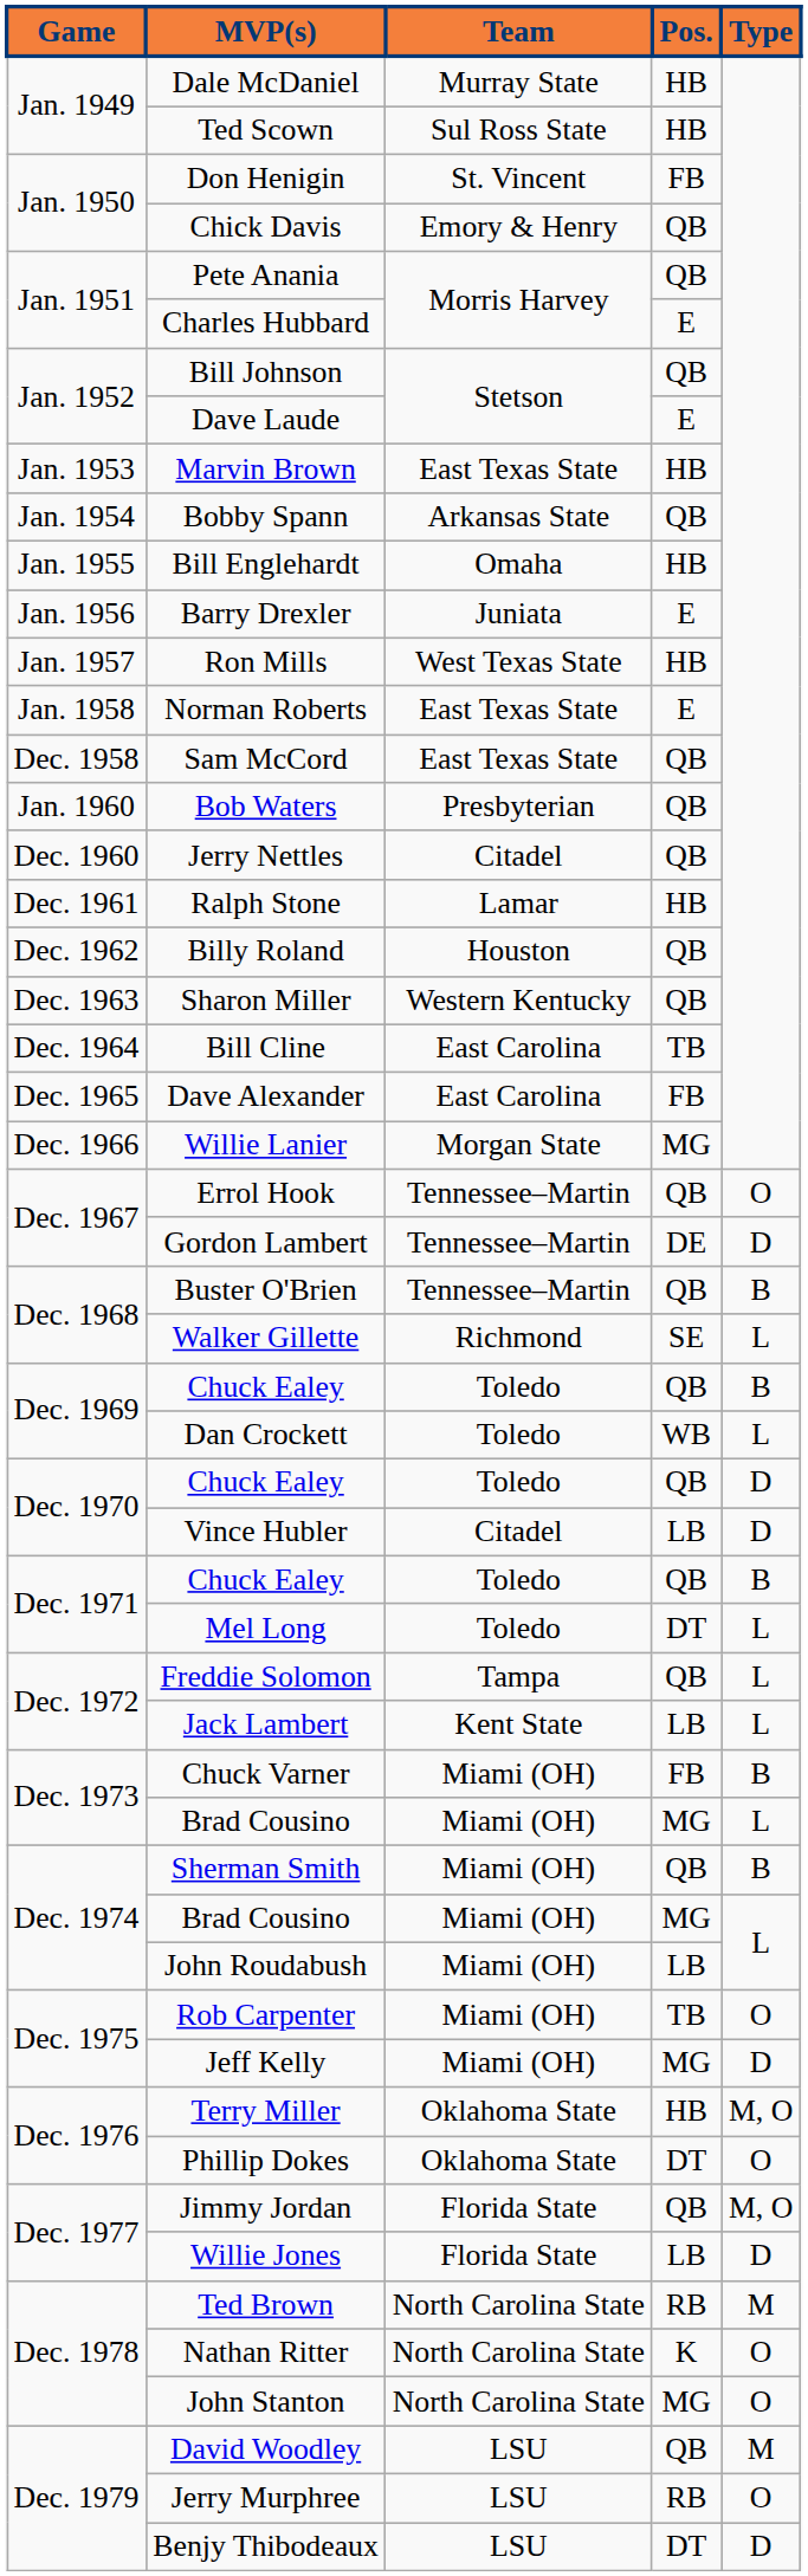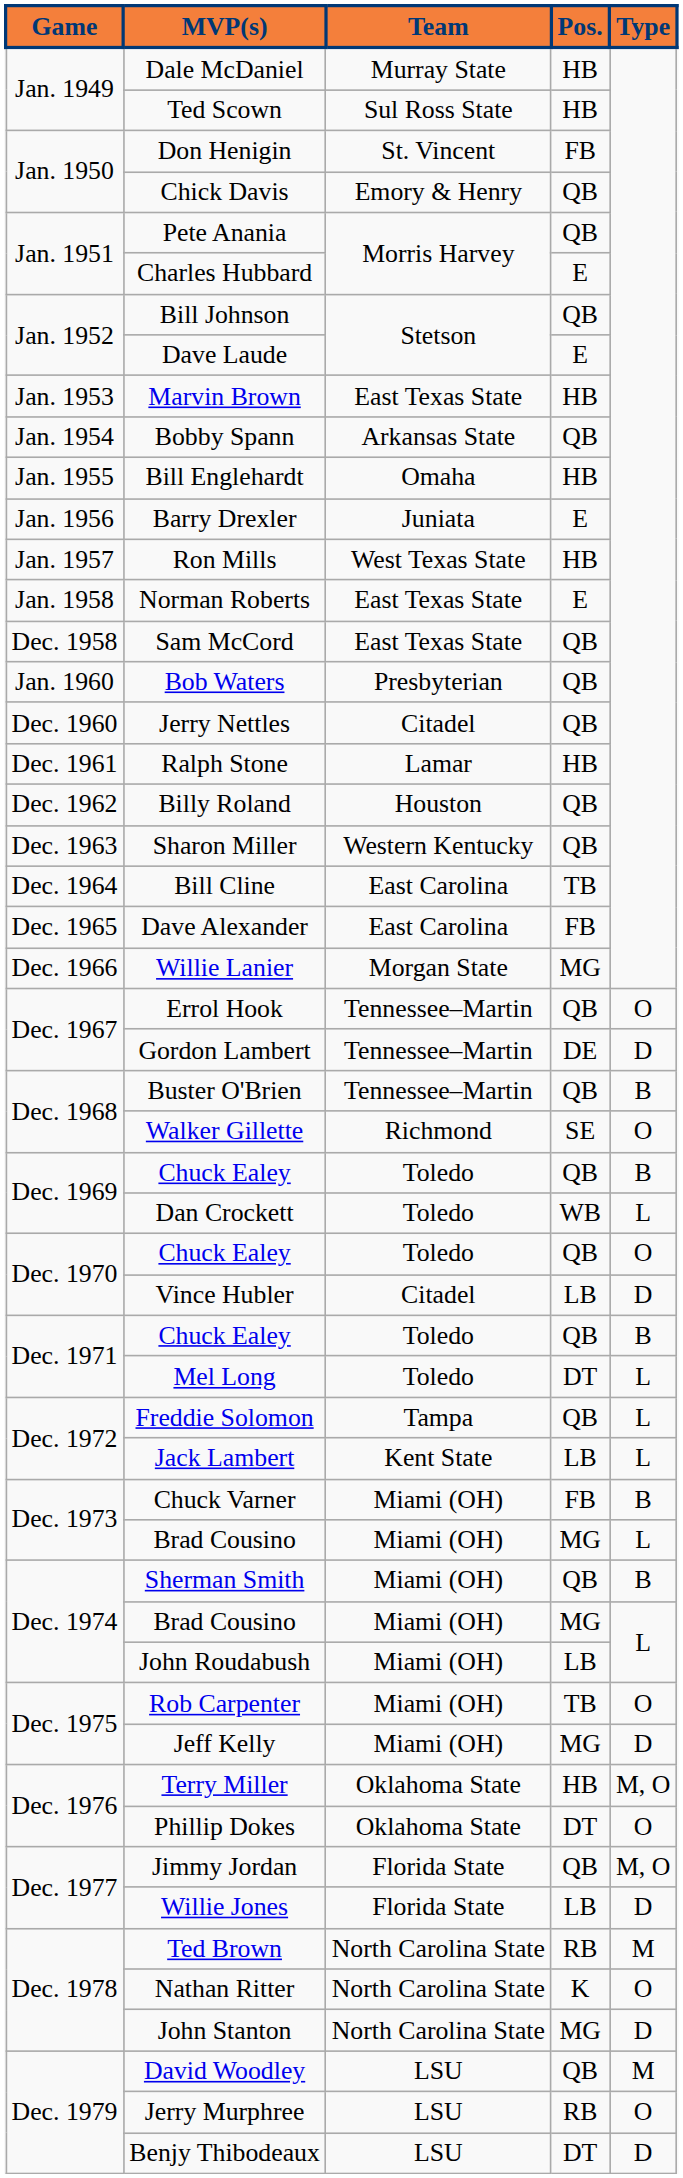Walker Gillette | Type: L -> O
Dec. 1970 / Chuck Ealey | Type: D -> O
John Stanton | Type: O -> D
